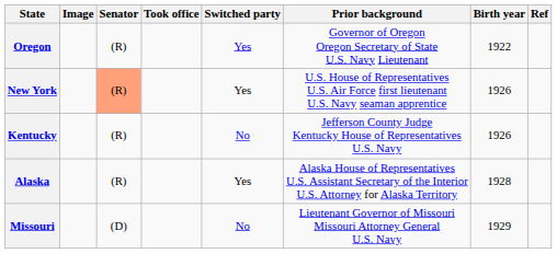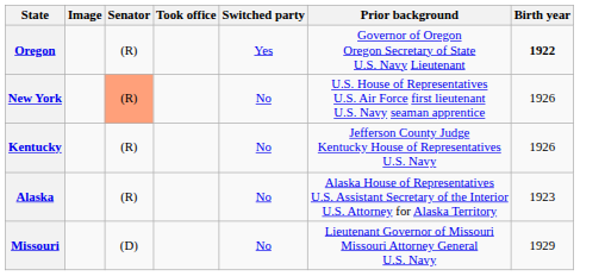- column: Ref
Oregon | Birth year: normal -> bold
New York | Switched party: Yes -> No
Alaska | Switched party: Yes -> No
Alaska | Birth year: 1928 -> 1923
